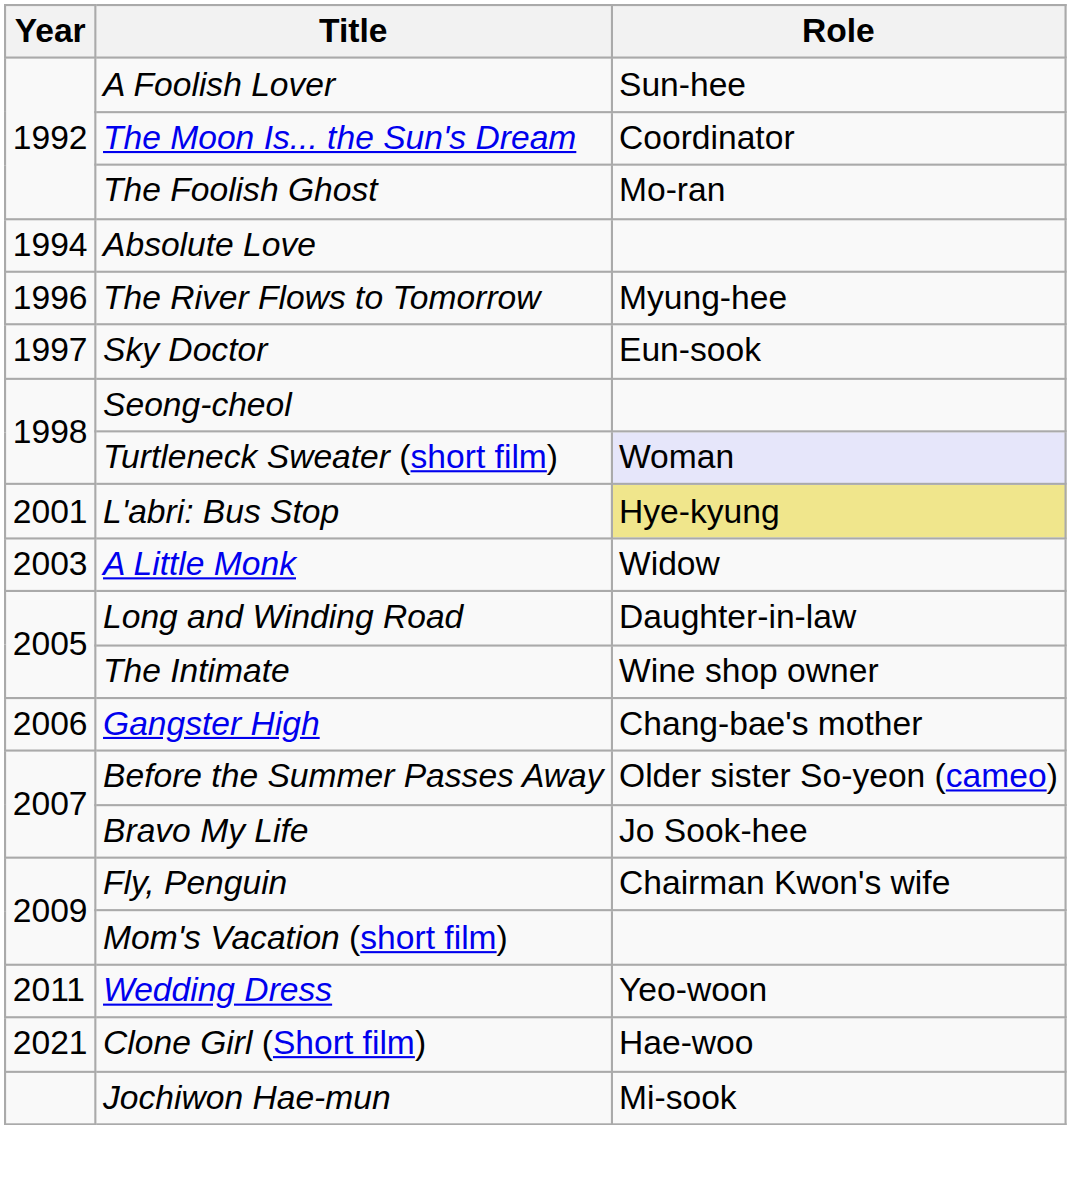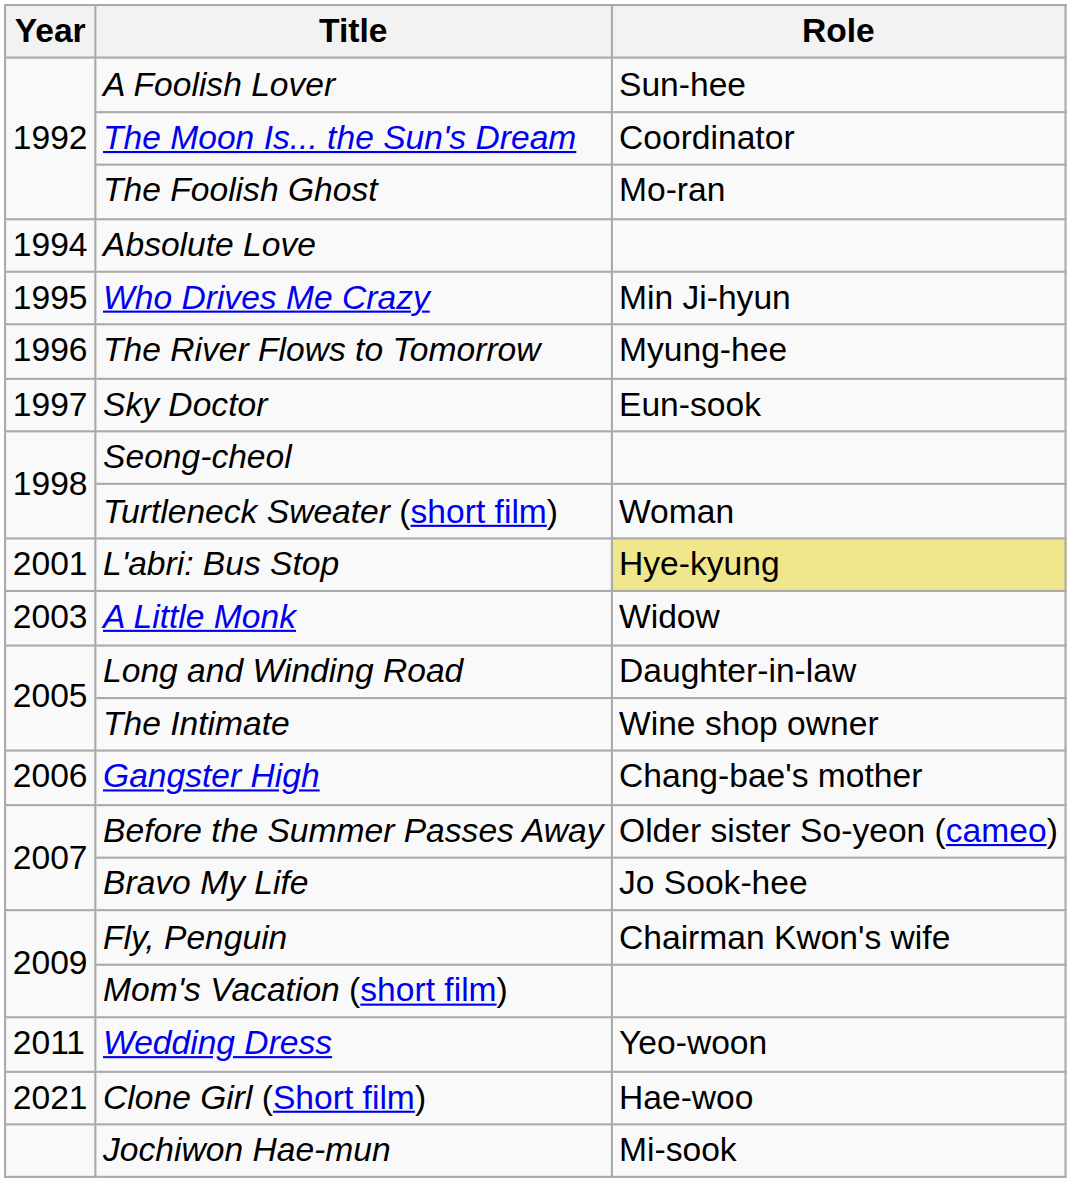+ row: 1995 | Who Drives Me Crazy | Min Ji-hyun
Turtleneck Sweater (short film) | Role: lavender background -> no background
